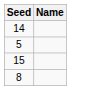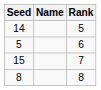+ column: Rank | 5 | 6 | 7 | 8
